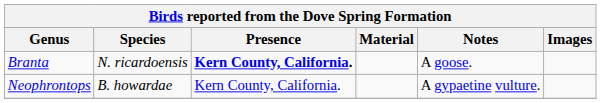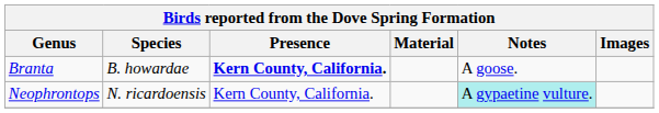Branta | Species: N. ricardoensis -> B. howardae
Neophrontops | Species: B. howardae -> N. ricardoensis
Neophrontops | Notes: no background -> paleturquoise background
